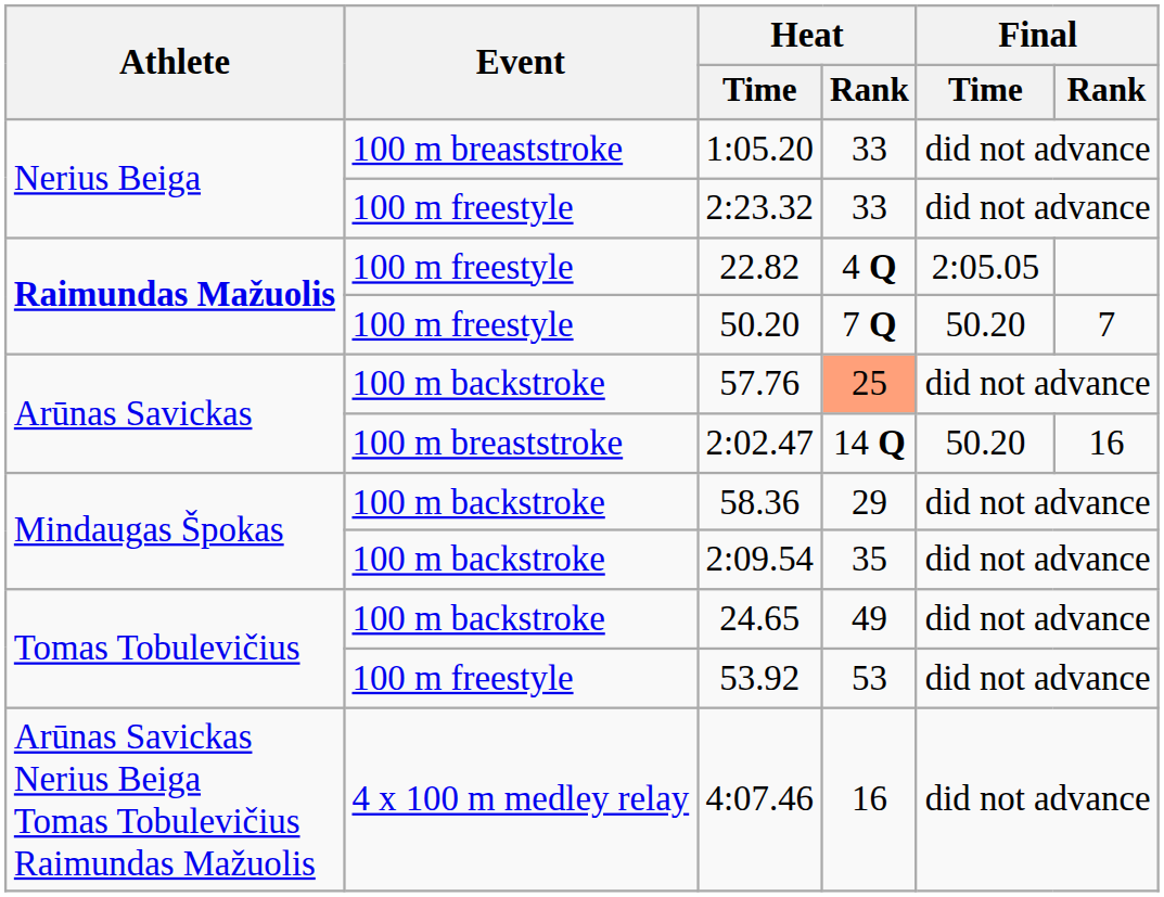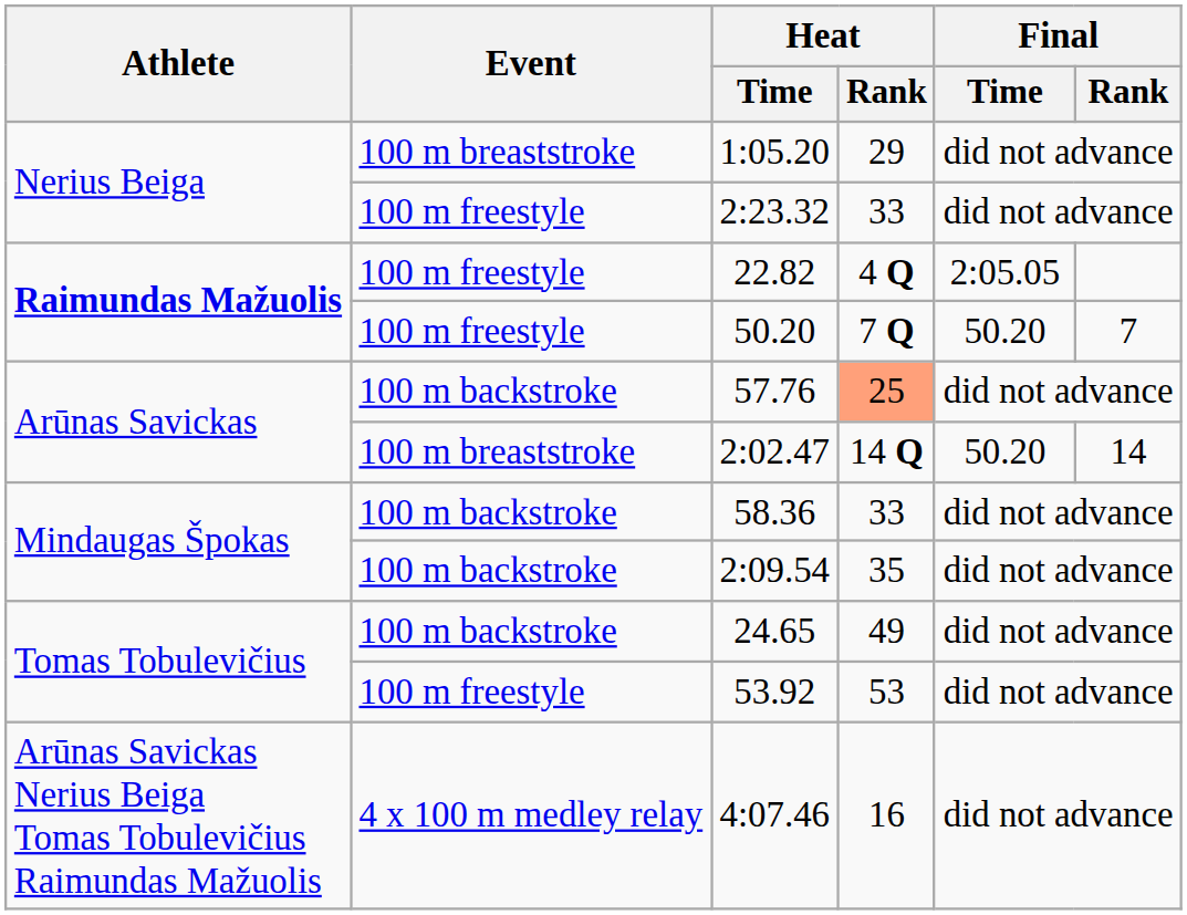1:05.20 | Heat / Rank: 33 -> 29
2:02.47 | Final / Rank: 16 -> 14
58.36 | Heat / Rank: 29 -> 33
